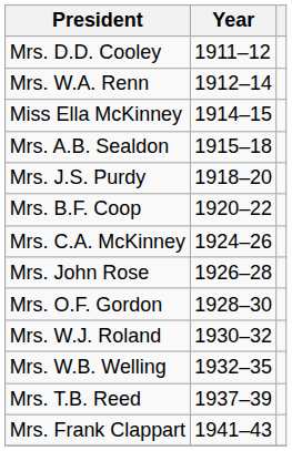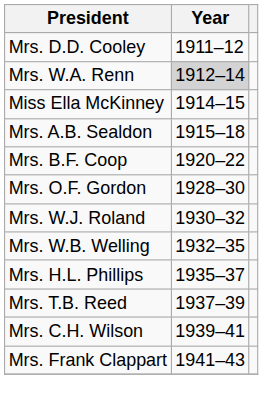Mrs. W.A. Renn | Year: no background -> lightgrey background
- row: Mrs. J.S. Purdy | 1918–20
- row: Mrs. C.A. McKinney | 1924–26
- row: Mrs. John Rose | 1926–28
+ row: Mrs. H.L. Phillips | 1935–37
+ row: Mrs. C.H. Wilson | 1939–41
